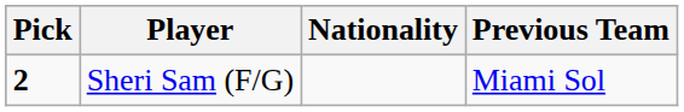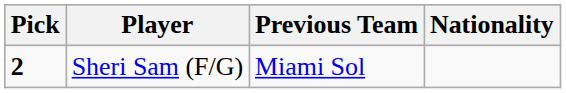columns swapped: Nationality <-> Previous Team
